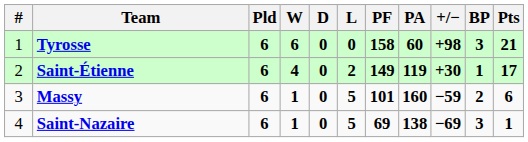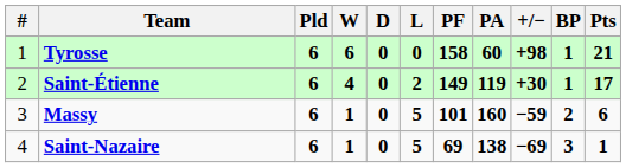Tyrosse | BP: 3 -> 1
